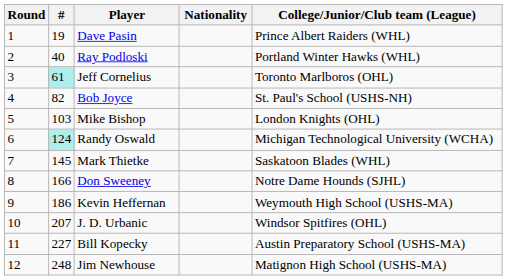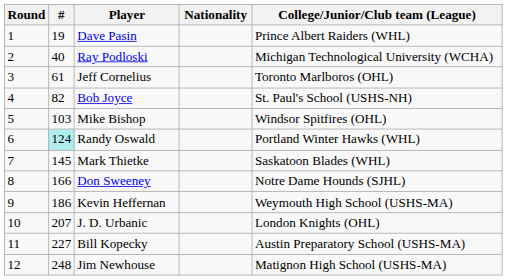Ray Podloski | College/Junior/Club team (League): Portland Winter Hawks (WHL) -> Michigan Technological University (WCHA)
Jeff Cornelius | #: paleturquoise background -> no background
Mike Bishop | College/Junior/Club team (League): London Knights (OHL) -> Windsor Spitfires (OHL)
Randy Oswald | College/Junior/Club team (League): Michigan Technological University (WCHA) -> Portland Winter Hawks (WHL)
J. D. Urbanic | College/Junior/Club team (League): Windsor Spitfires (OHL) -> London Knights (OHL)
